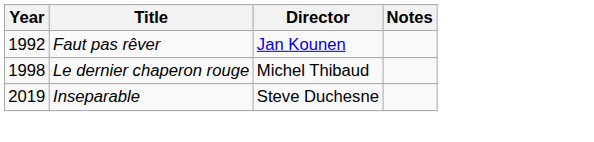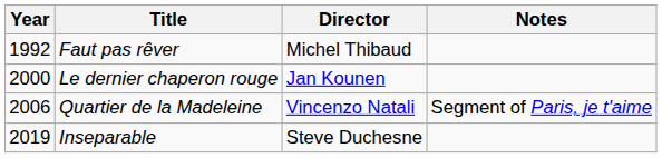Faut pas rêver | Director: Jan Kounen -> Michel Thibaud
Le dernier chaperon rouge | Year: 1998 -> 2000
Le dernier chaperon rouge | Director: Michel Thibaud -> Jan Kounen
+ row: 2006 | Quartier de la Madeleine | Vincenzo Natali | Segment of Paris, je t'aime
